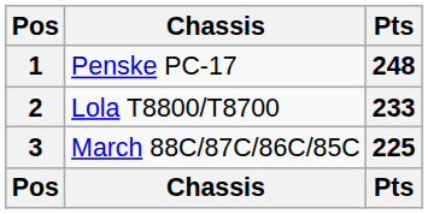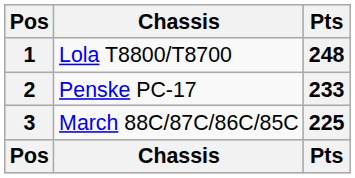1 | Chassis: Penske PC-17 -> Lola T8800/T8700
2 | Chassis: Lola T8800/T8700 -> Penske PC-17
